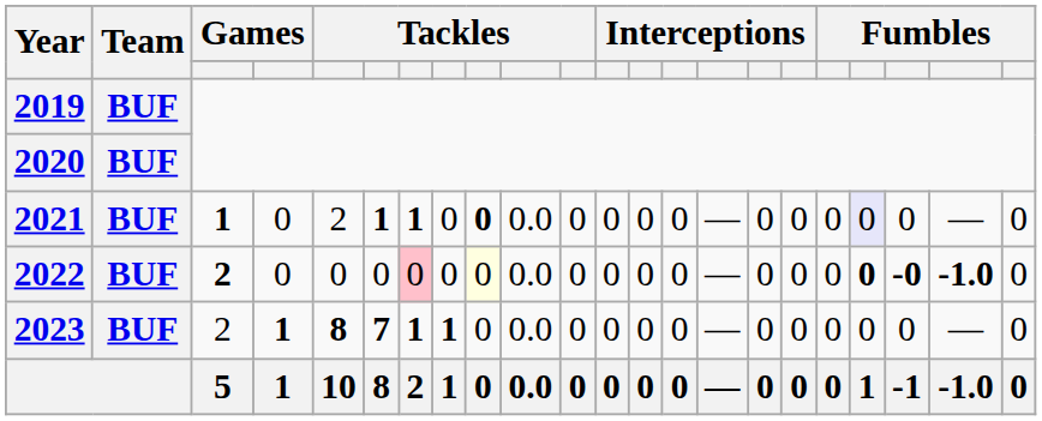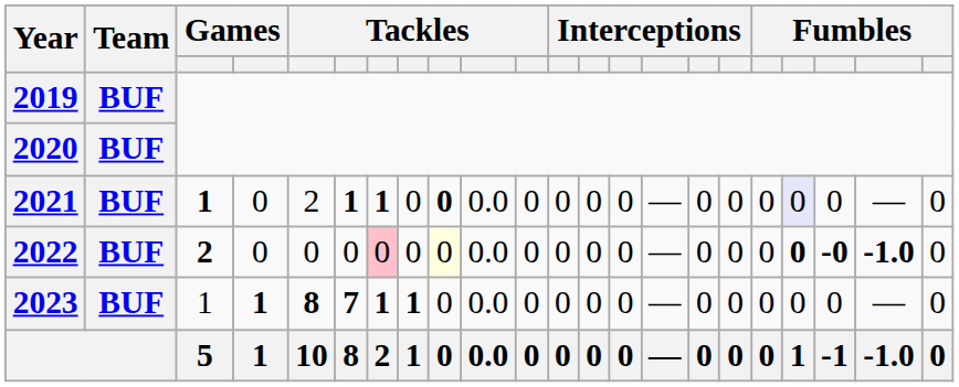2023 | column 3: 2 -> 1
